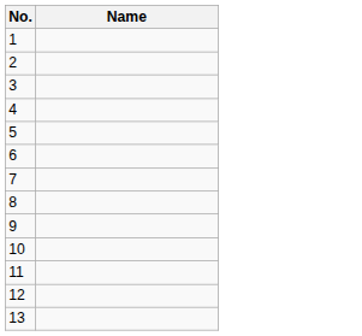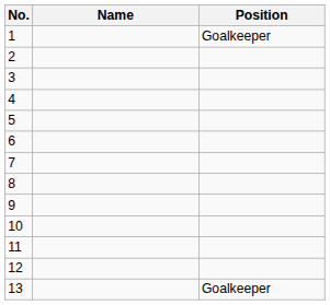+ column: Position | Goalkeeper | Goalkeeper
